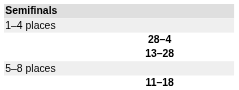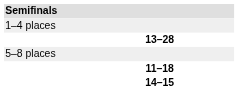- row: 28–4
+ row: 14–15
